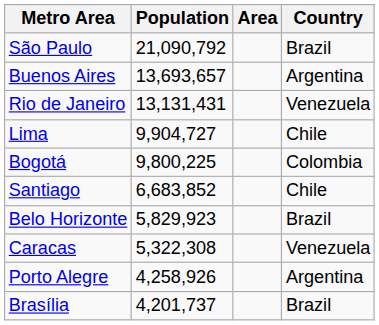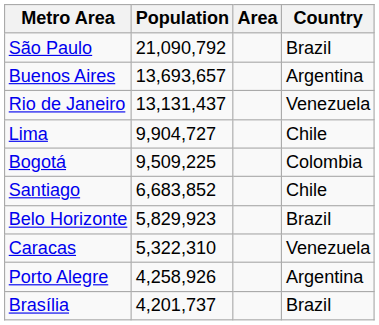Rio de Janeiro | Population: 13,131,431 -> 13,131,437
Bogotá | Population: 9,800,225 -> 9,509,225
Caracas | Population: 5,322,308 -> 5,322,310
